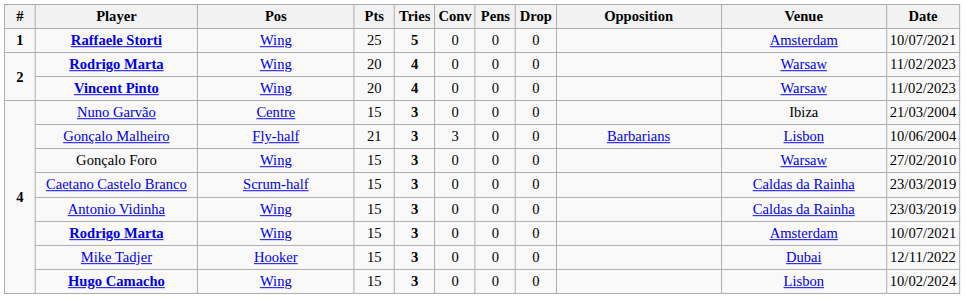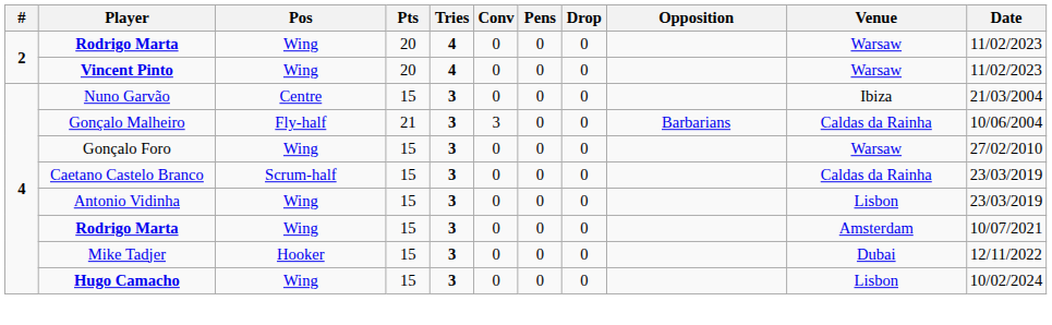- row: 1 | Raffaele Storti | Wing | 25 | 5 | 0 | 0 | 0 | Amsterdam | 10/07/2021
Gonçalo Malheiro | Venue: Lisbon -> Caldas da Rainha
Antonio Vidinha | Venue: Caldas da Rainha -> Lisbon
